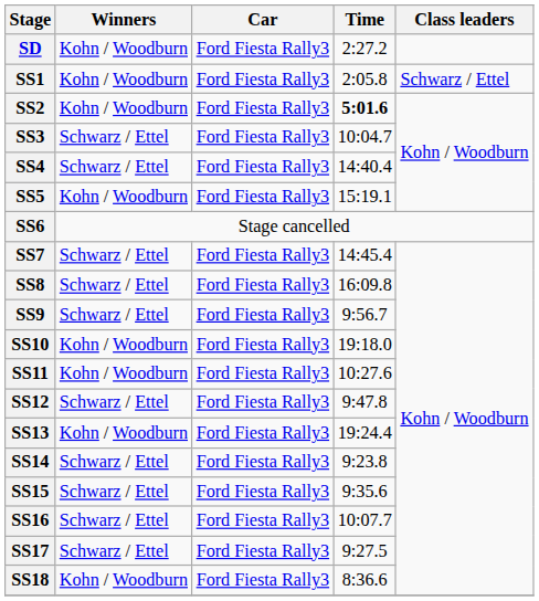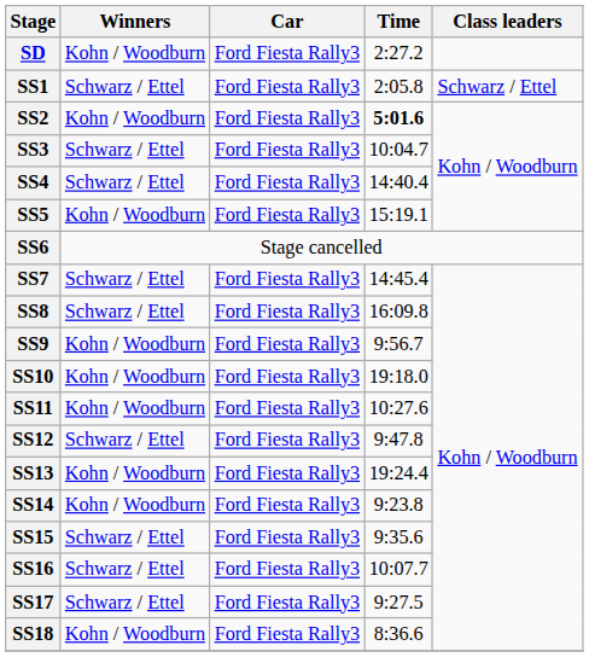SS1 | Winners: Kohn / Woodburn -> Schwarz / Ettel
SS9 | Winners: Schwarz / Ettel -> Kohn / Woodburn
SS14 | Winners: Schwarz / Ettel -> Kohn / Woodburn
